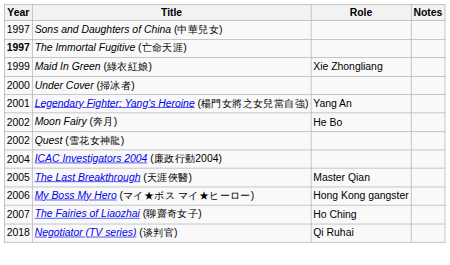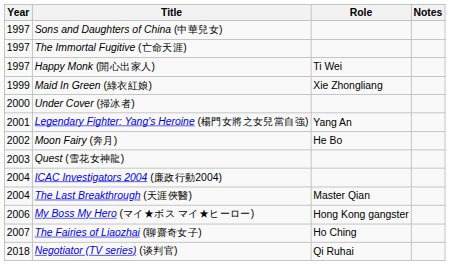The Immortal Fugitive (亡命天涯) | Year: bold -> normal
+ row: 1997 | Happy Monk (開心出家人) | Ti Wei
Quest (雪花女神龍) | Year: 2002 -> 2003
The Last Breakthrough (天涯俠醫) | Year: 2005 -> 2004
